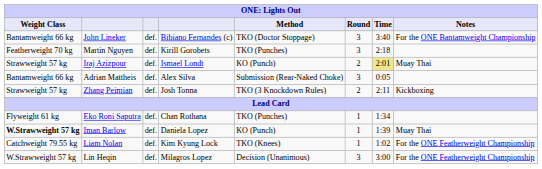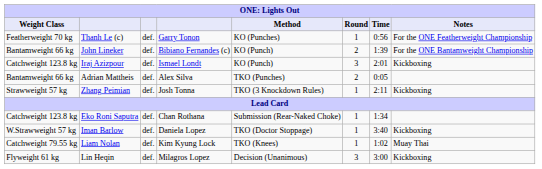+ row: Featherweight 70 kg | Thanh Le (c) | def. | Garry Tonon | KO (Punches) | 1 | 0:56 | For the ONE Featherweight Championship
John Lineker | Method: TKO (Doctor Stoppage) -> KO (Punch)
John Lineker | Round: 3 -> 2
John Lineker | Time: 3:40 -> 1:39
- row: Featherweight 70 kg | Martin Nguyen | def. | Kirill Gorobets | TKO (Punches) | 3 | 2:18
Iraj Azizpour | Weight Class: Strawweight 57 kg -> Catchweight 123.8 kg
Iraj Azizpour | Round: 2 -> 3
Iraj Azizpour | Time: khaki background -> no background
Iraj Azizpour | Notes: Muay Thai -> Kickboxing
Adrian Mattheis | Method: Submission (Rear-Naked Choke) -> TKO (Punches)
Adrian Mattheis | Round: 3 -> 2
Zhang Peimian | Round: 2 -> 1
Eko Roni Saputra | Weight Class: Flyweight 61 kg -> Catchweight 123.8 kg
Eko Roni Saputra | Method: TKO (Punches) -> Submission (Rear-Naked Choke)
Iman Barlow | Weight Class: bold -> normal
Iman Barlow | Method: KO (Punch) -> TKO (Doctor Stoppage)
Iman Barlow | Time: 1:39 -> 3:40
Iman Barlow | Notes: Muay Thai -> Kickboxing
Liam Nolan | Notes: For the ONE Featherweight Championship -> Muay Thai
Lin Heqin | Weight Class: W.Strawweight 57 kg -> Flyweight 61 kg
Lin Heqin | Notes: For the ONE Featherweight Championship -> Kickboxing
